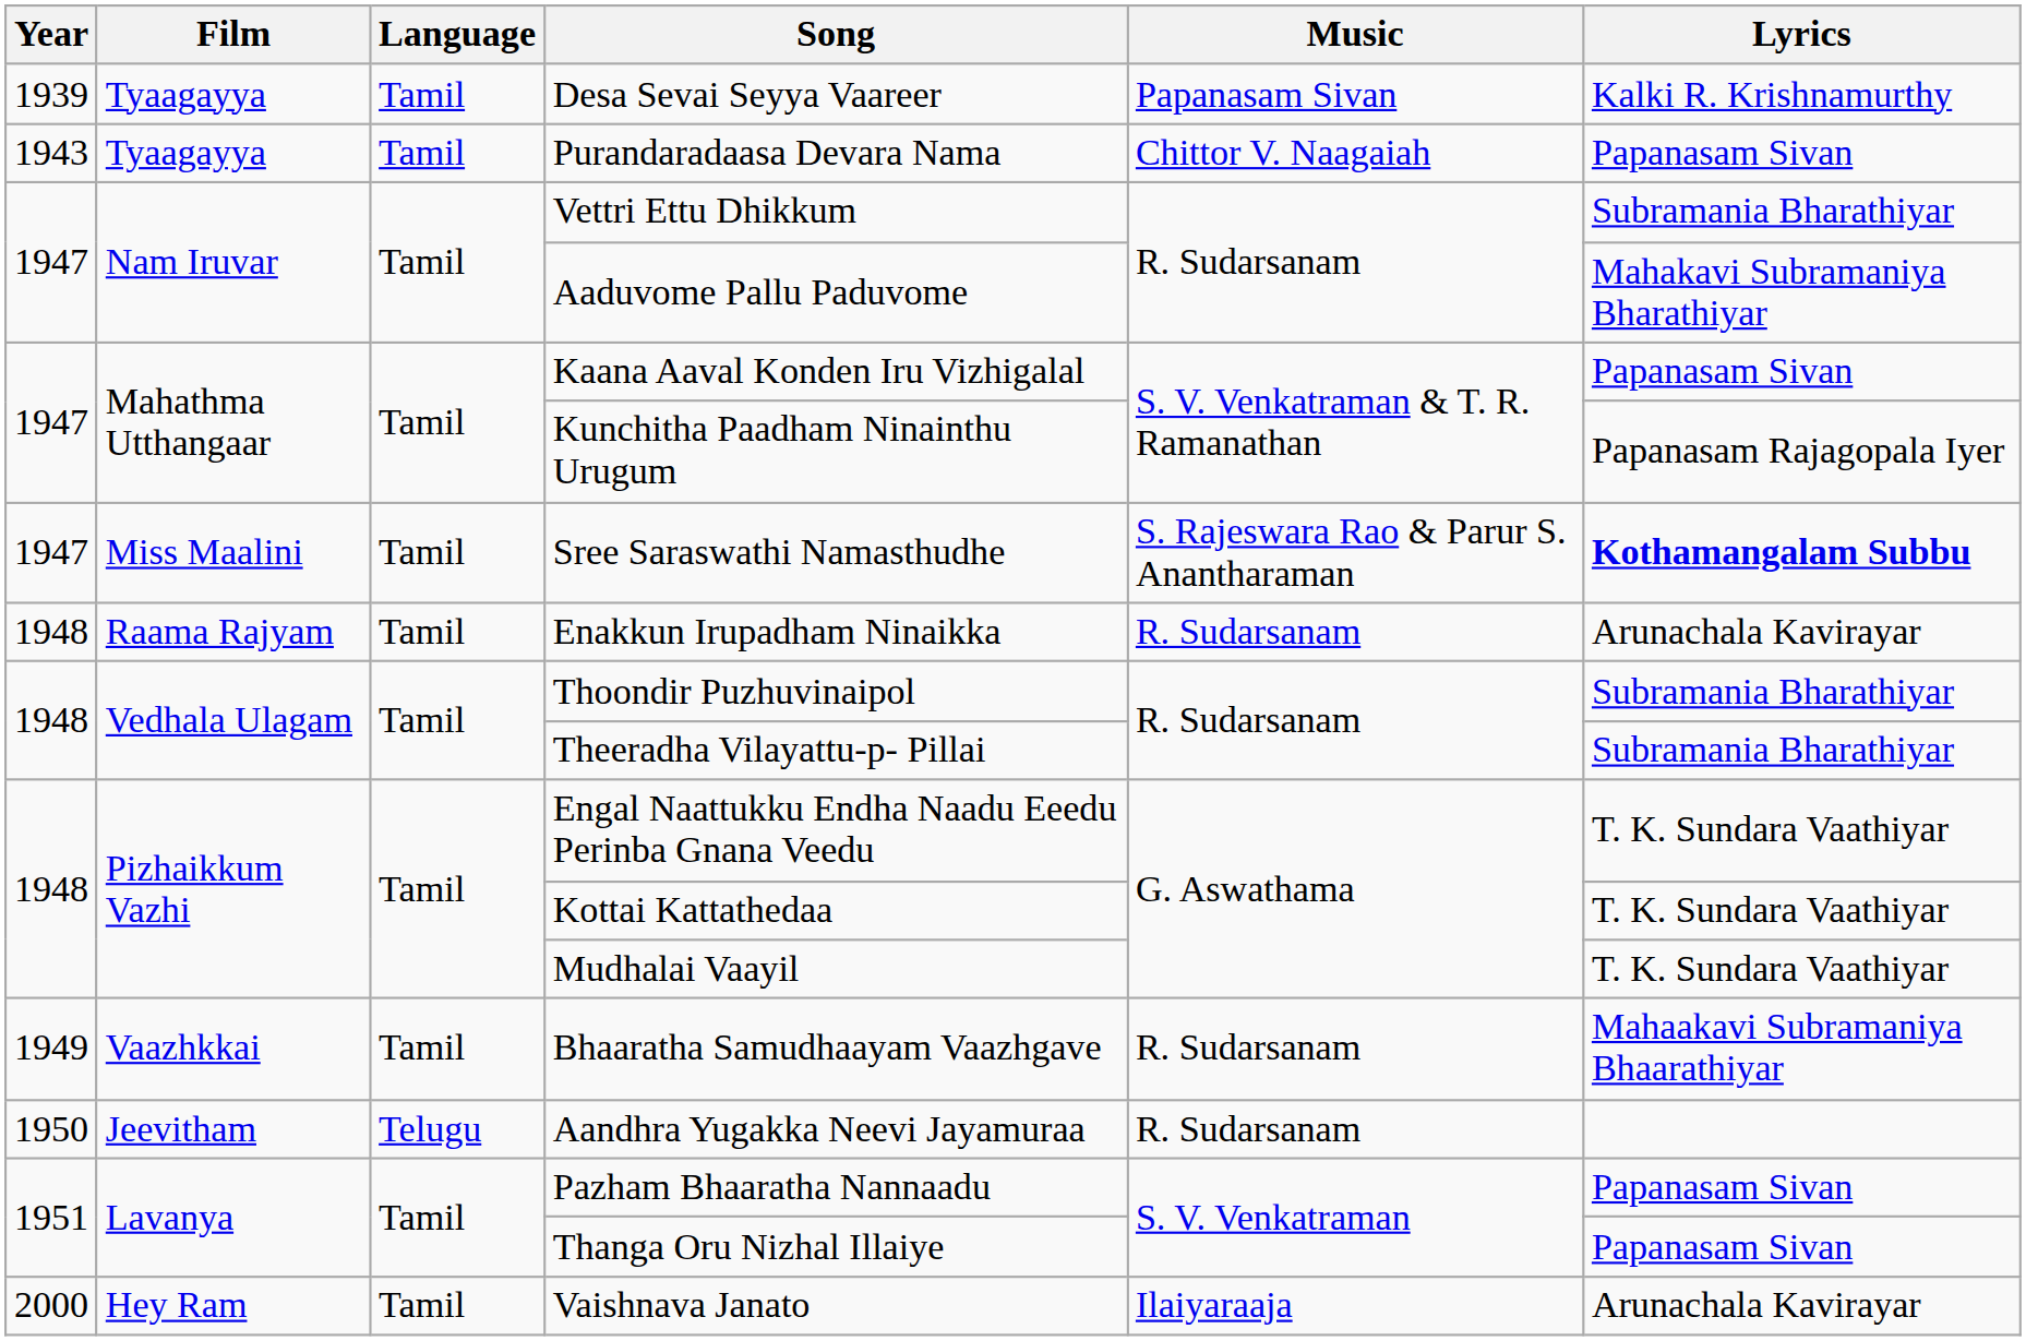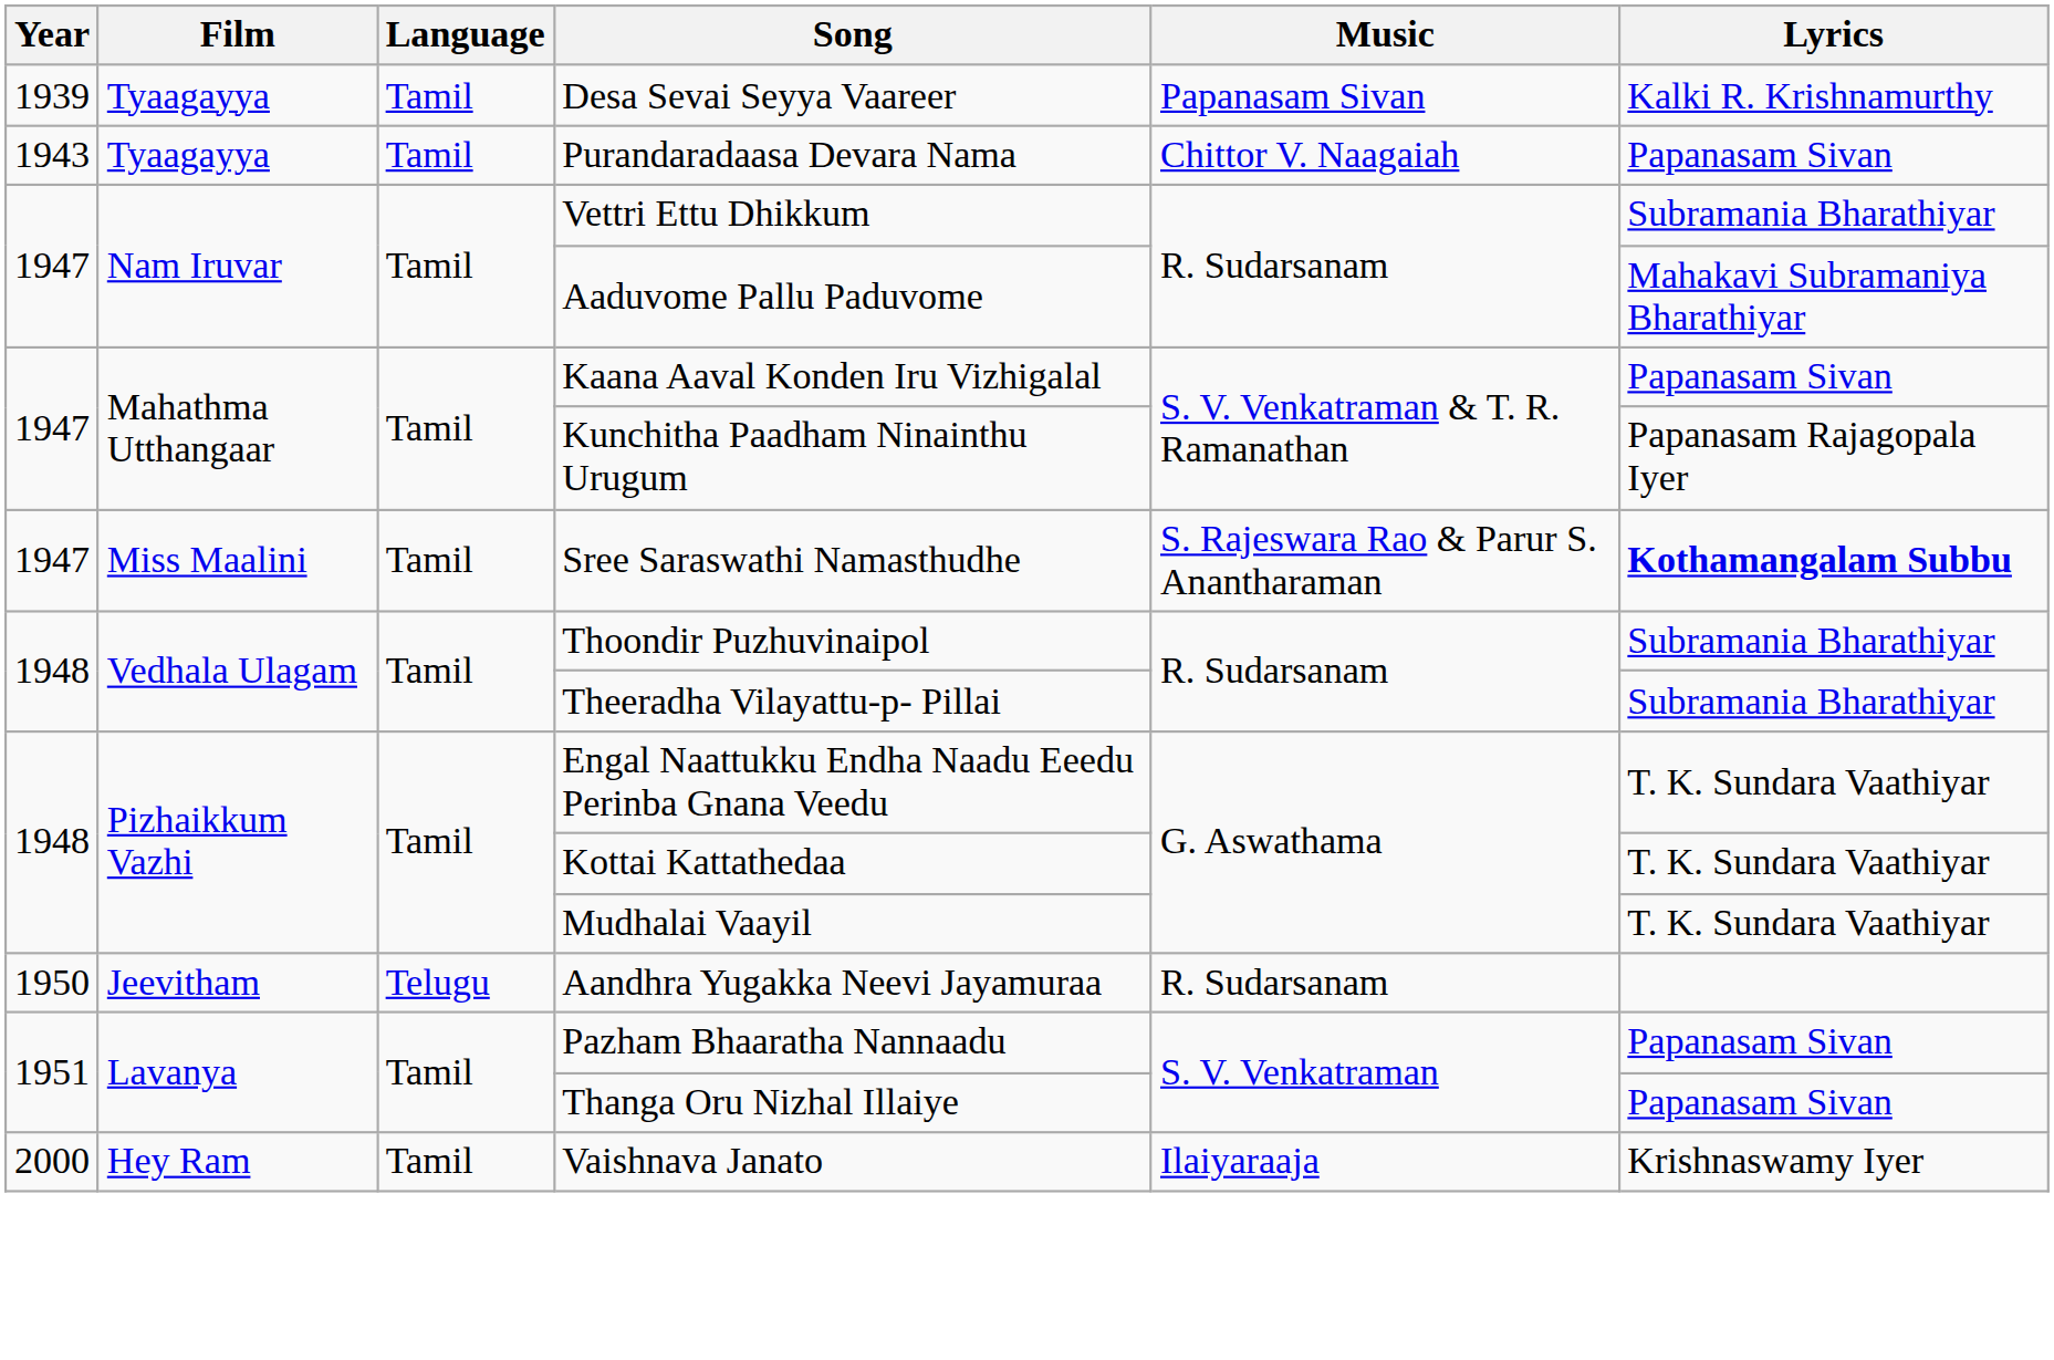- row: 1948 | Raama Rajyam | Tamil | Enakkun Irupadham Ninaikka | R. Sudarsanam | Arunachala Kavirayar
- row: 1949 | Vaazhkkai | Tamil | Bhaaratha Samudhaayam Vaazhgave | R. Sudarsanam | Mahaakavi Subramaniya Bhaarathiyar
Vaishnava Janato | Lyrics: Arunachala Kavirayar -> Krishnaswamy Iyer
